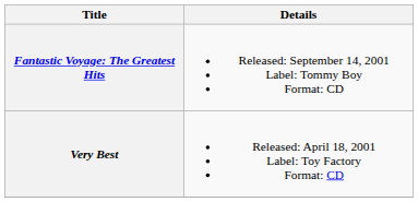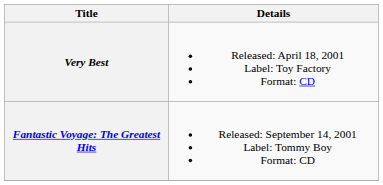rows swapped: Very Best <-> Fantastic Voyage: The Greatest Hits
